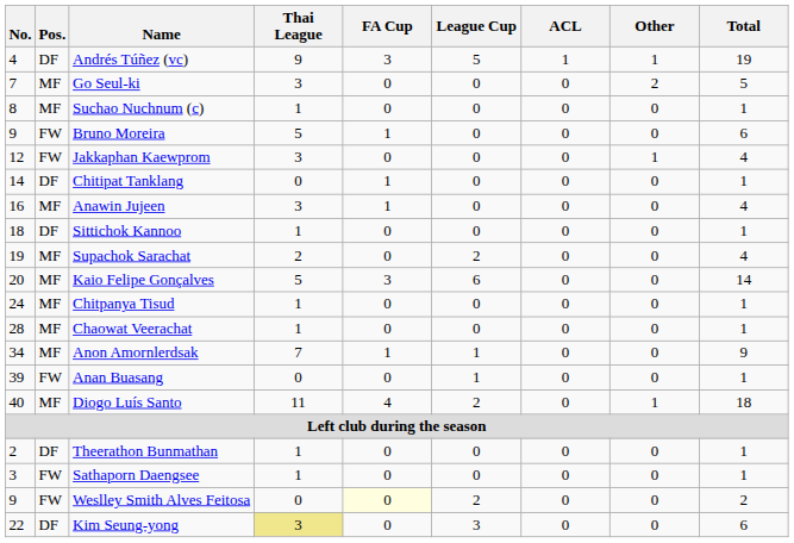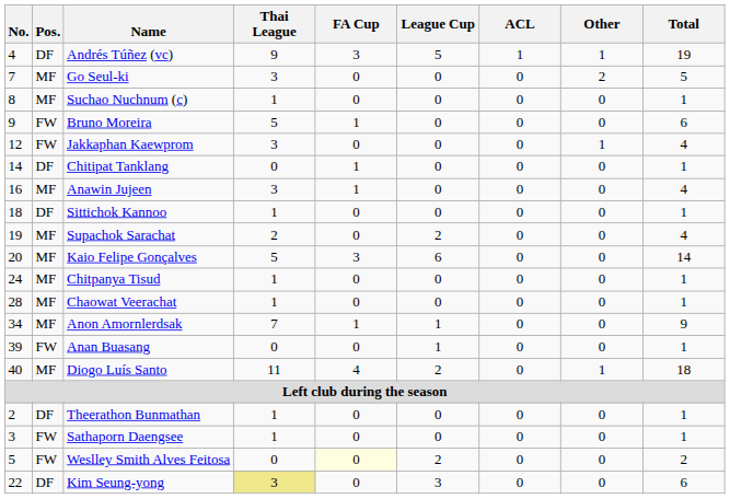Weslley Smith Alves Feitosa | No.: 9 -> 5
